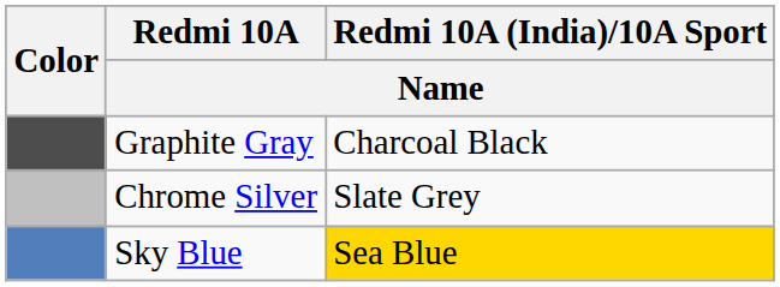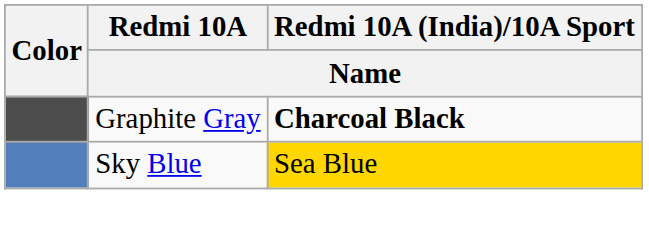Graphite Gray | Redmi 10A (India)/10A Sport / Name: normal -> bold
- row: Chrome Silver | Slate Grey
